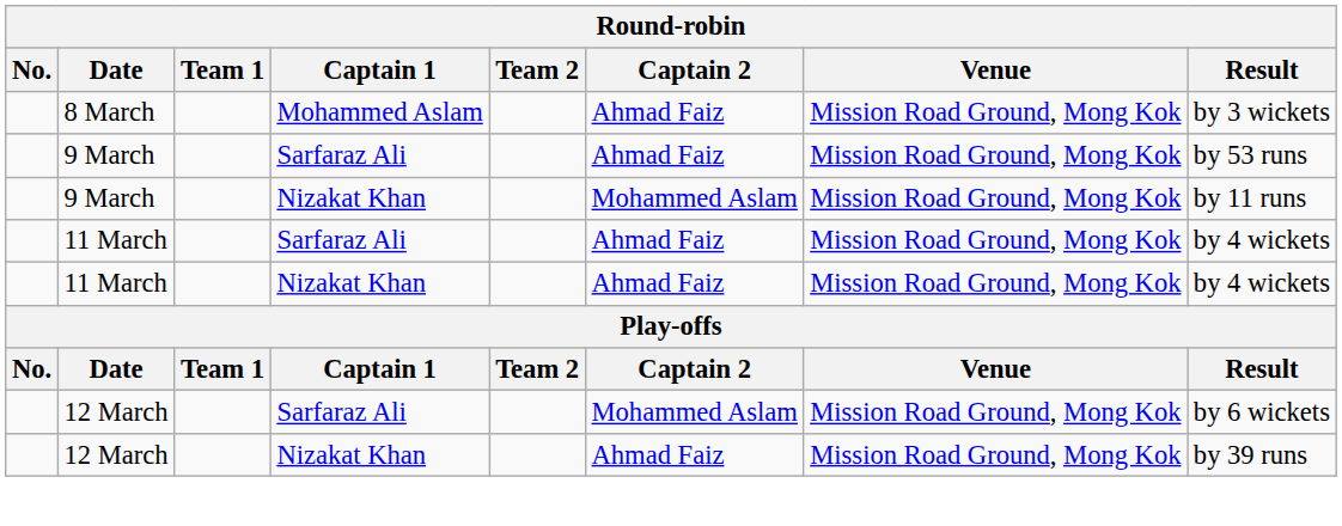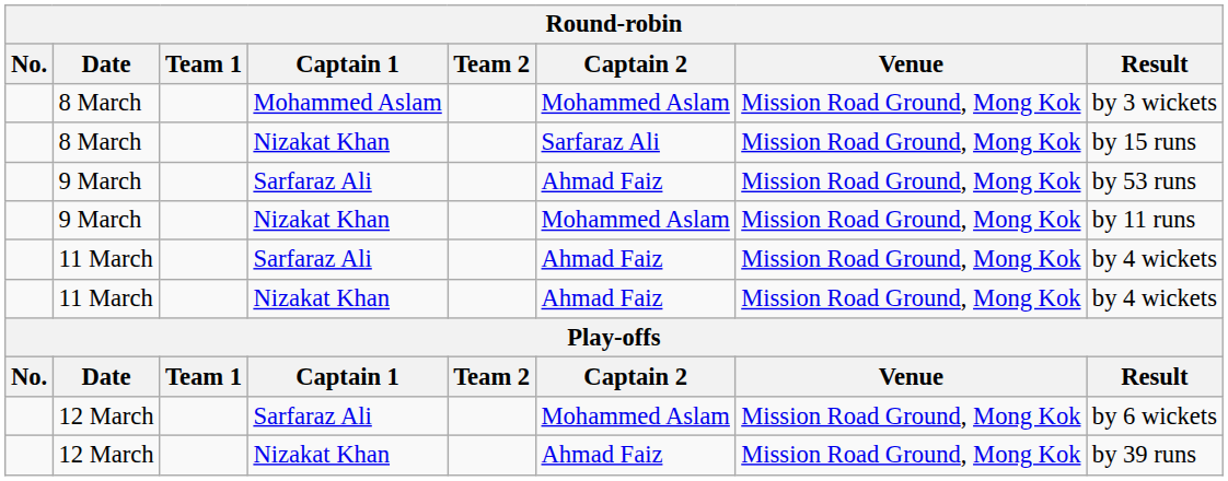8 March / Mohammed Aslam | Captain 2: Ahmad Faiz -> Mohammed Aslam
+ row: 8 March | Nizakat Khan | Sarfaraz Ali | Mission Road Ground, Mong Kok | by 15 runs
